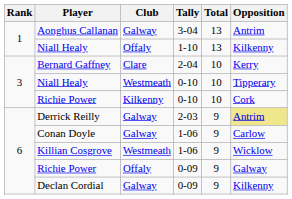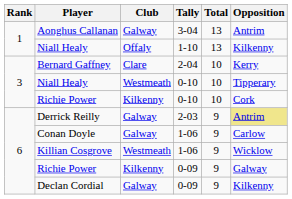Richie Power / 0-09 | Club: Offaly -> Kilkenny
